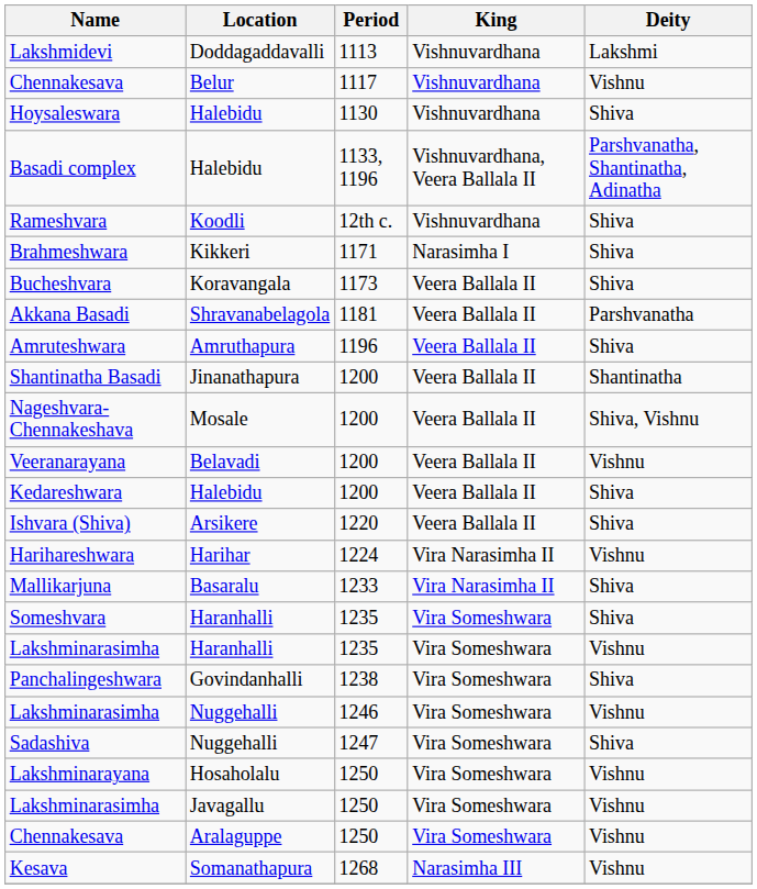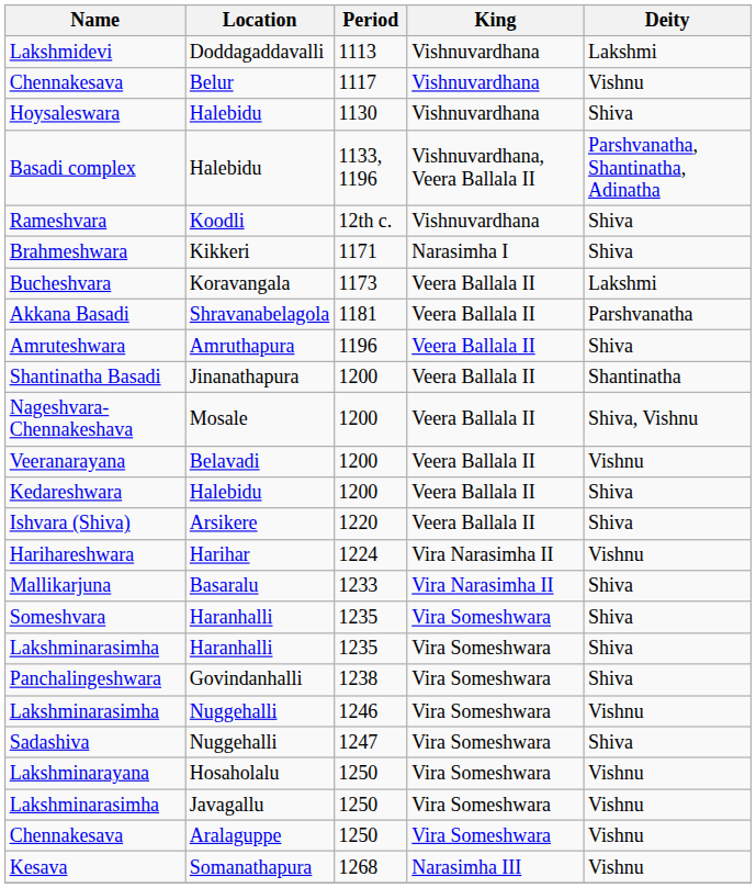Bucheshvara | Deity: Shiva -> Lakshmi
Lakshminarasimha / Haranhalli | Deity: Vishnu -> Shiva
